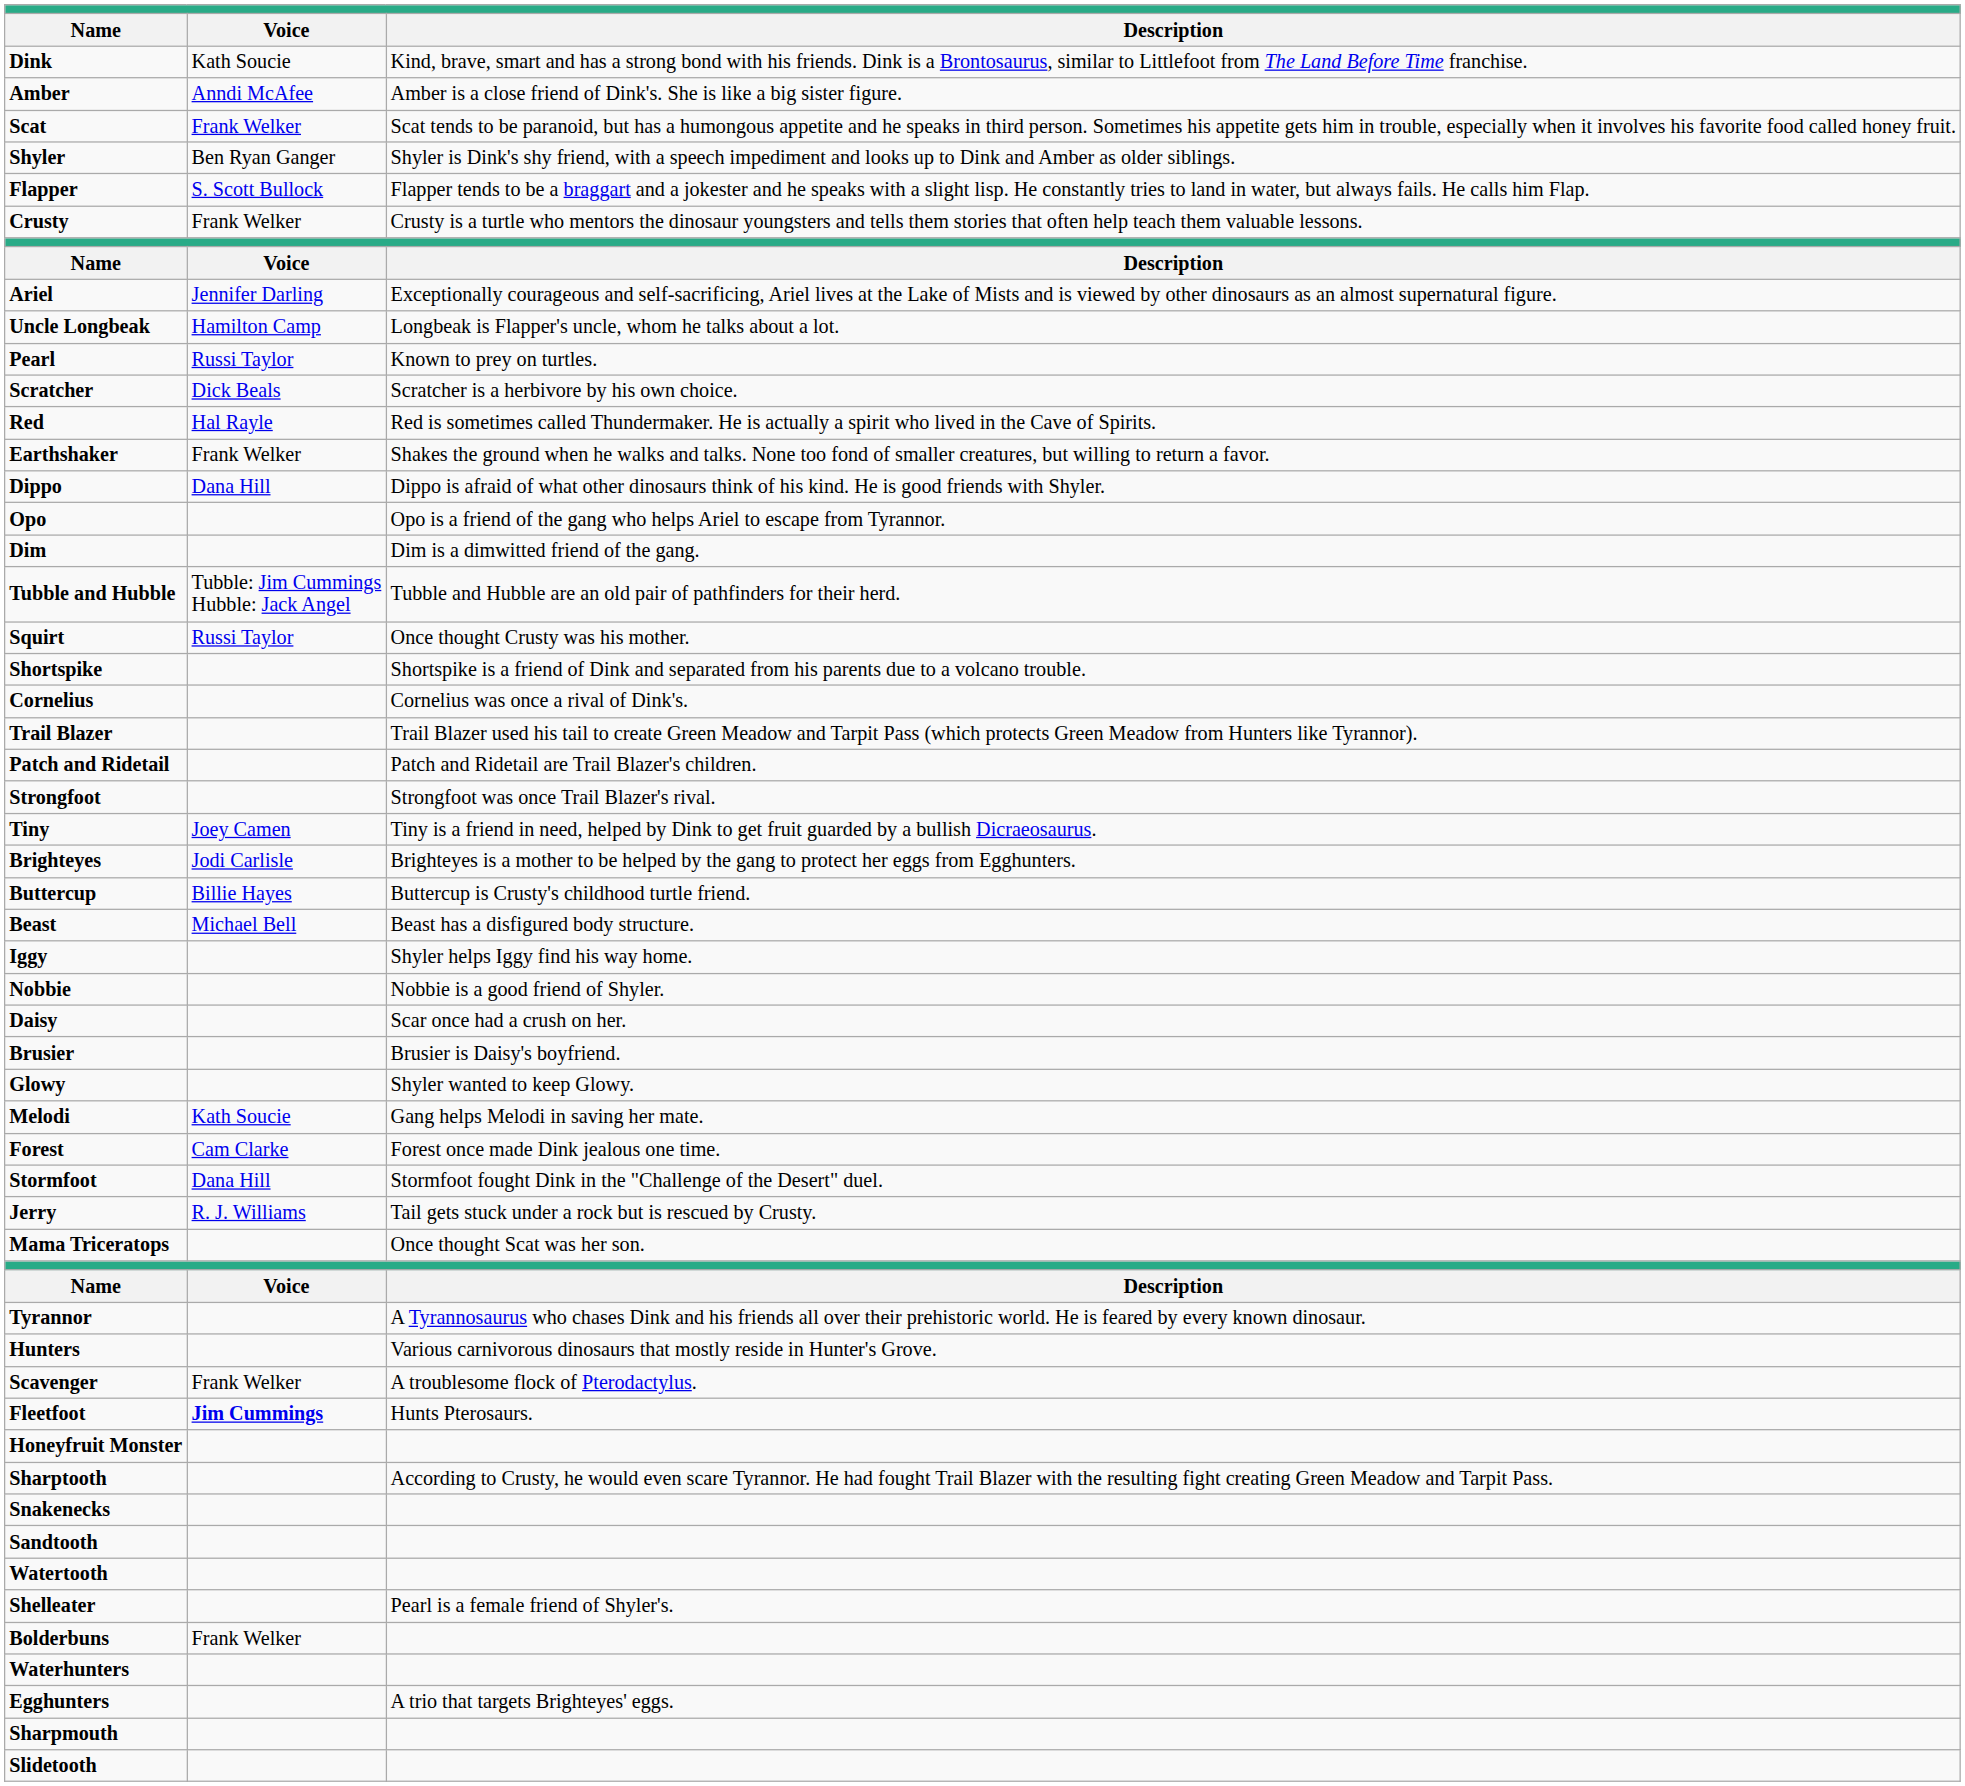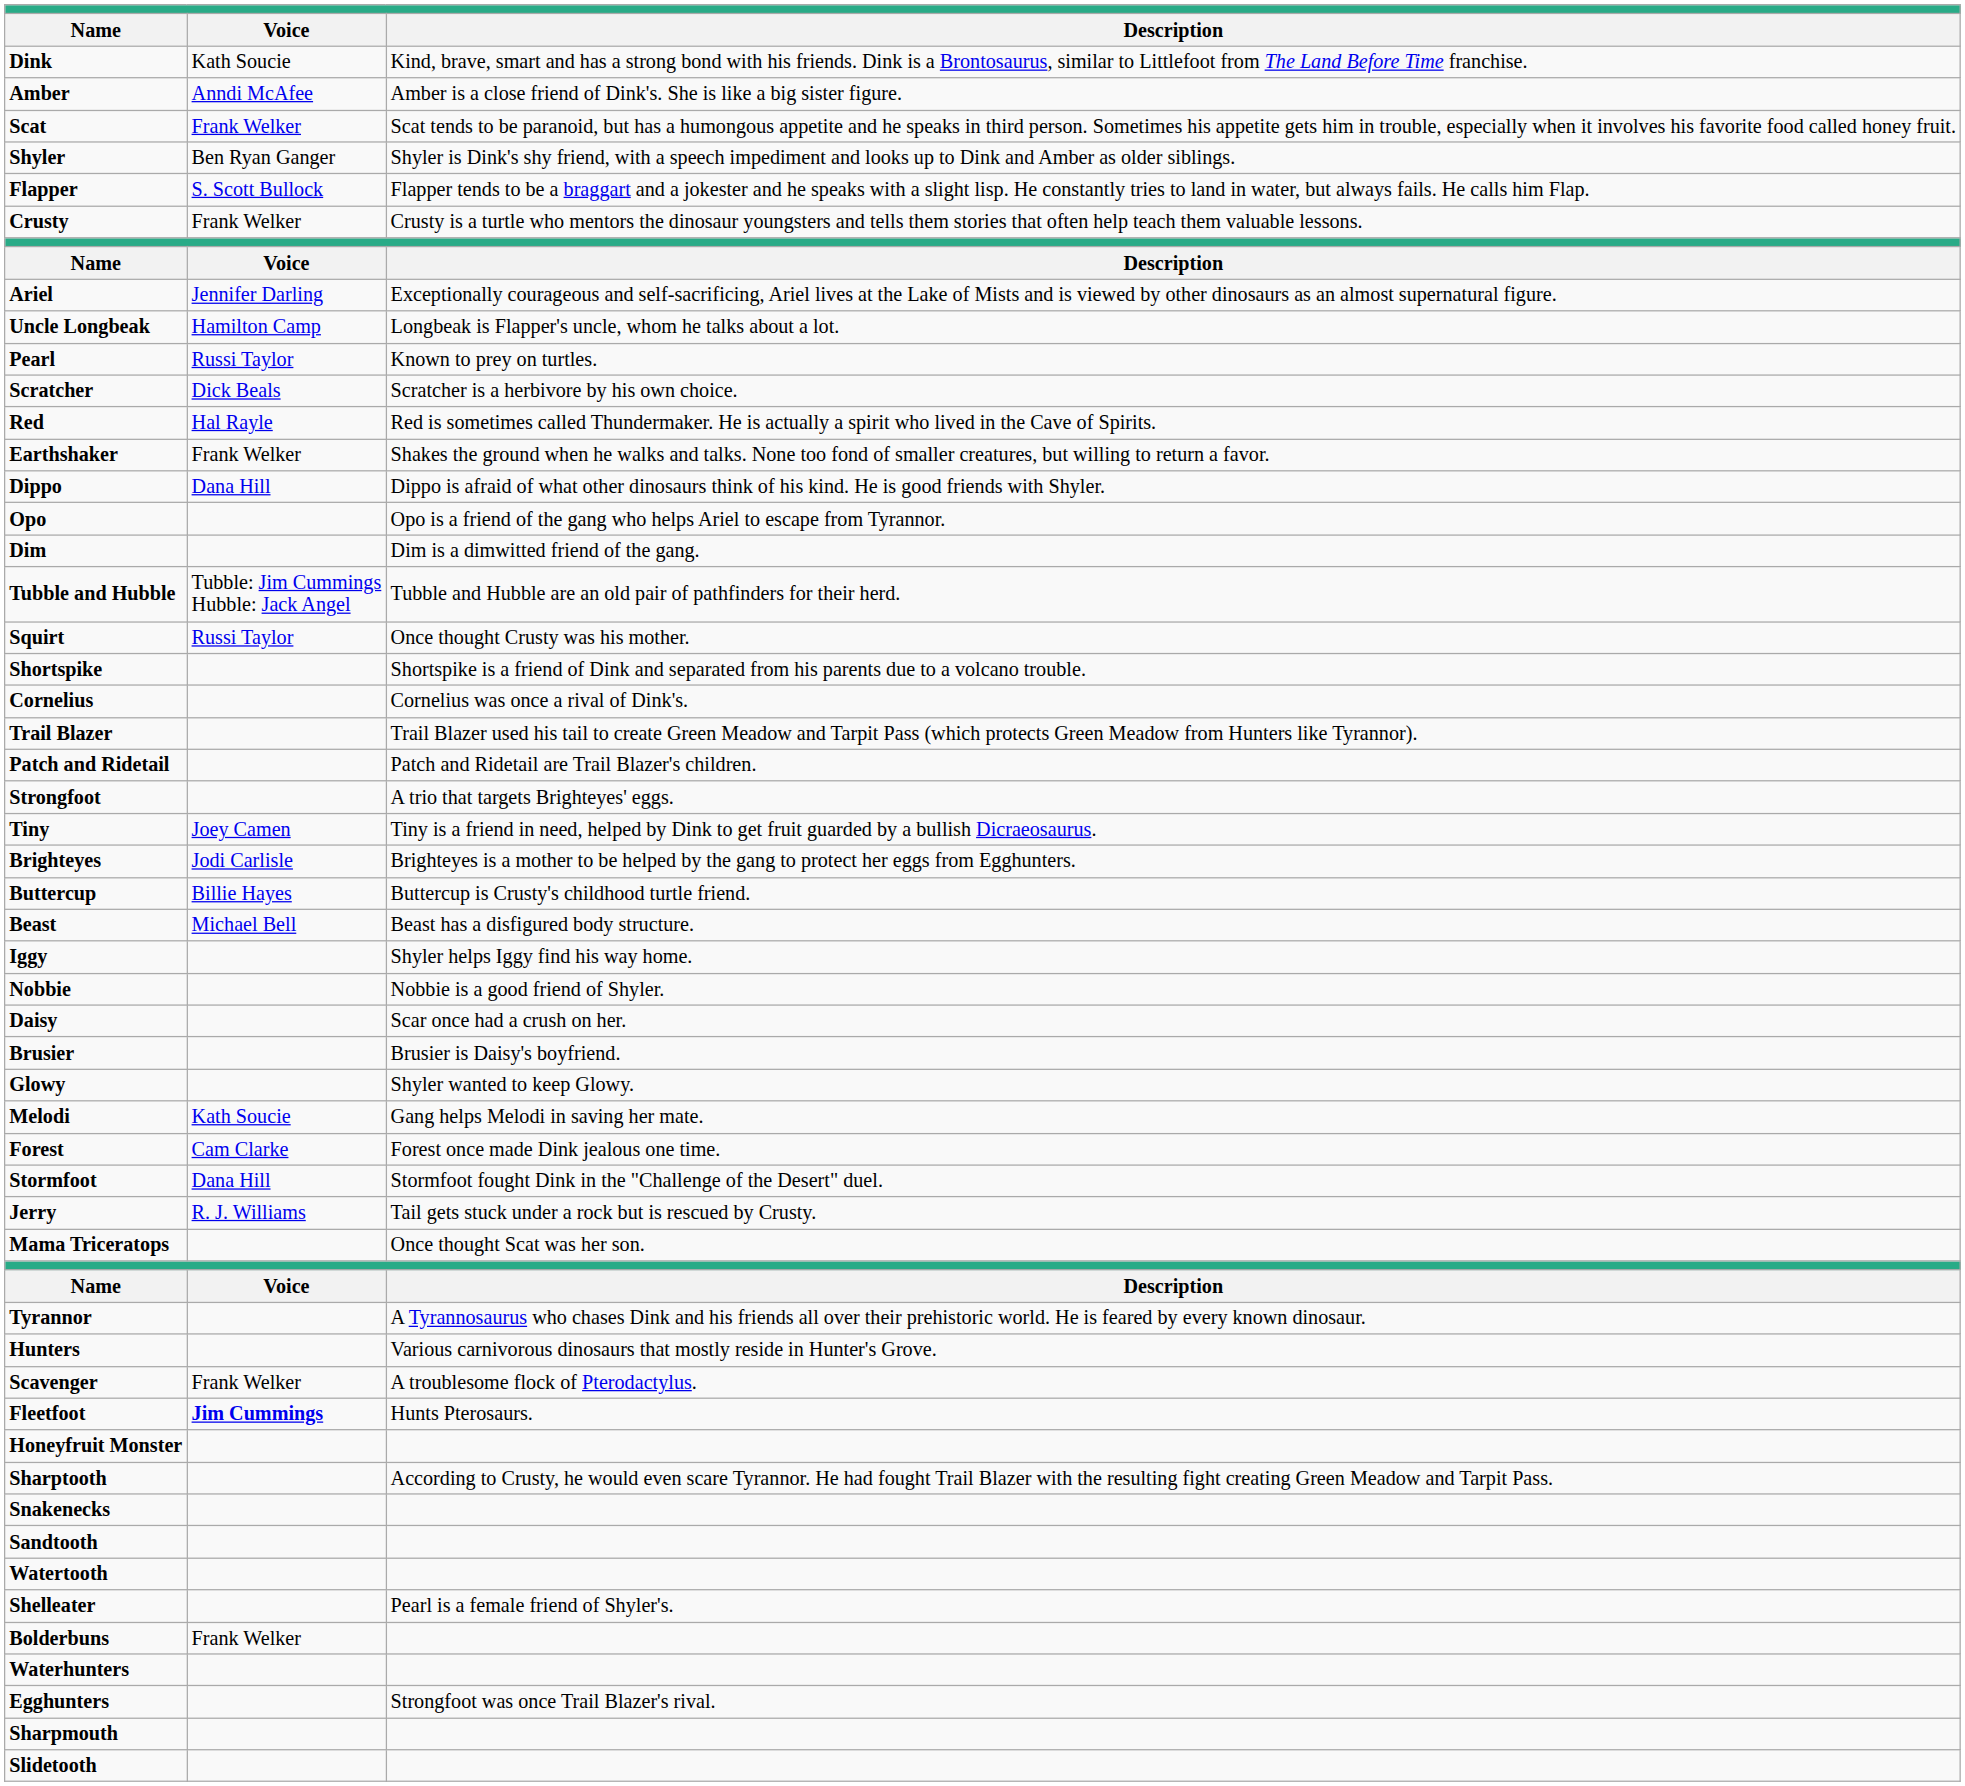Strongfoot | Description: Strongfoot was once Trail Blazer's rival. -> A trio that targets Brighteyes' eggs.
Egghunters | Description: A trio that targets Brighteyes' eggs. -> Strongfoot was once Trail Blazer's rival.
